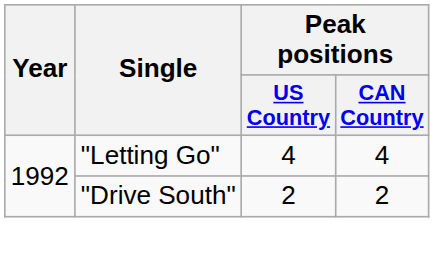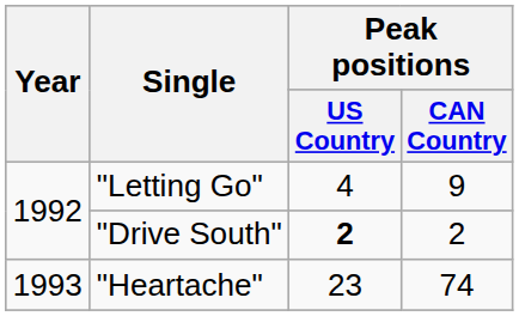"Letting Go" | Peak positions / CAN Country: 4 -> 9
"Drive South" | Peak positions / US Country: normal -> bold
+ row: 1993 | "Heartache" | 23 | 74
